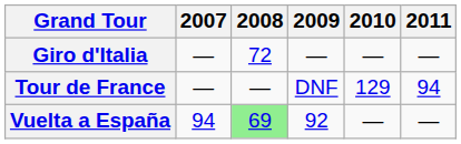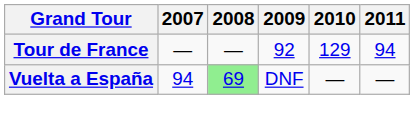- row: Giro d'Italia | — | 72 | — | — | —
Tour de France | 2009: DNF -> 92
Vuelta a España | 2009: 92 -> DNF
